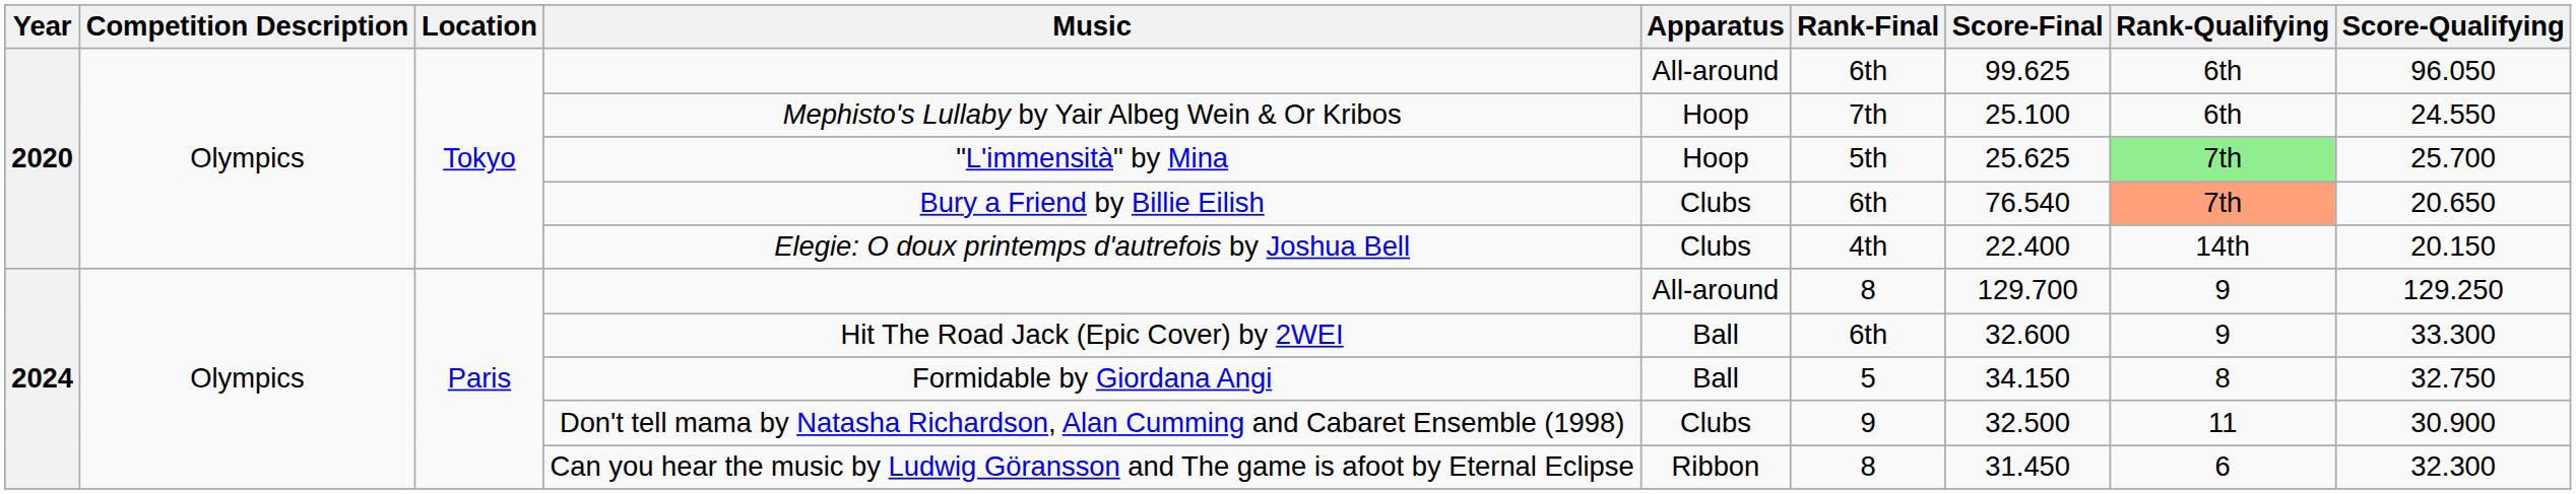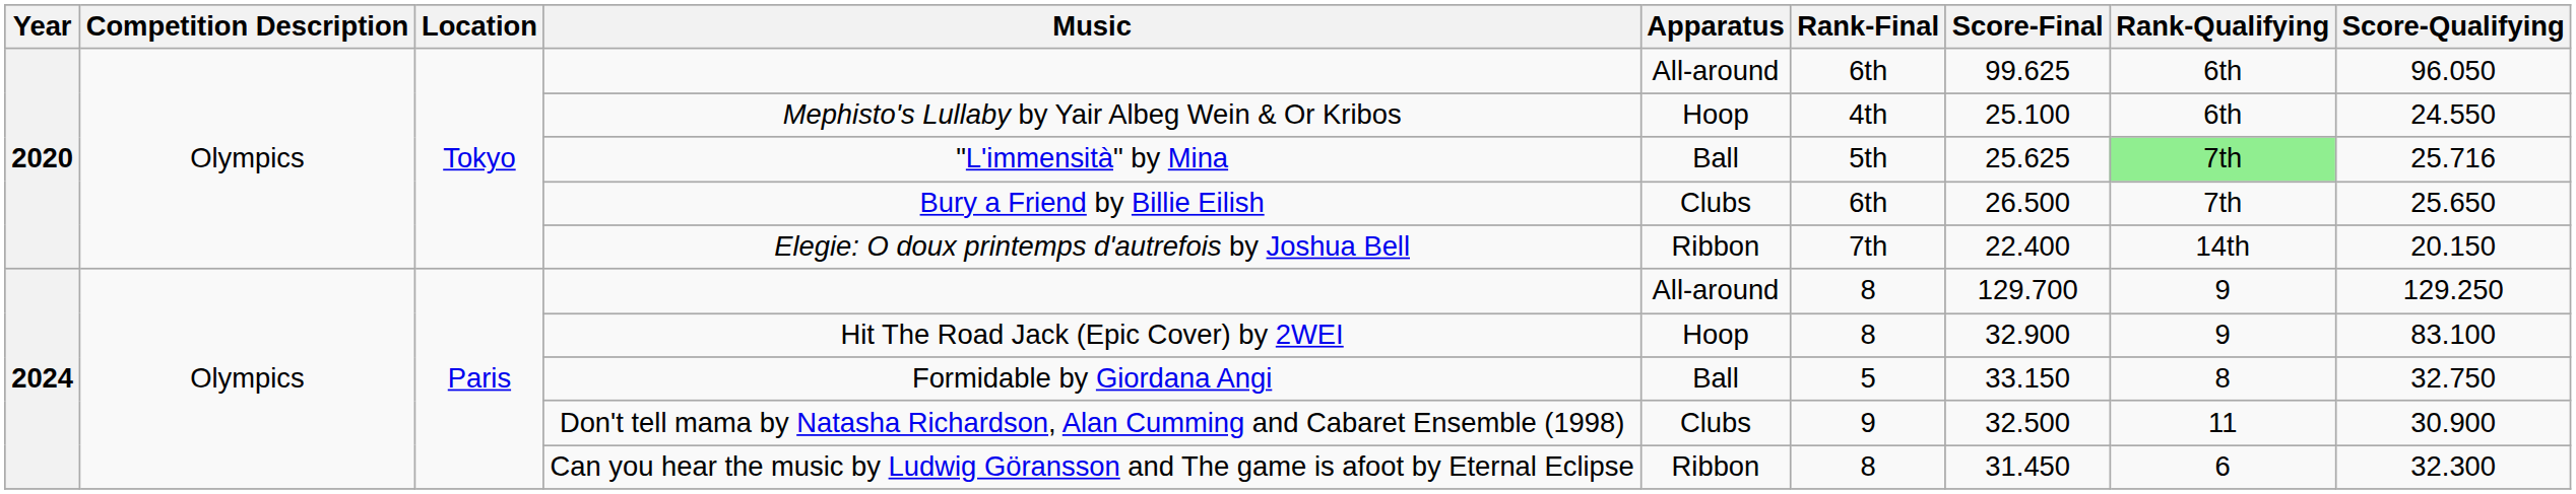Mephisto's Lullaby by Yair Albeg Wein & Or Kribos | Rank-Final: 7th -> 4th
"L'immensità" by Mina | Apparatus: Hoop -> Ball
"L'immensità" by Mina | Score-Qualifying: 25.700 -> 25.716
Bury a Friend by Billie Eilish | Score-Final: 76.540 -> 26.500
Bury a Friend by Billie Eilish | Rank-Qualifying: lightsalmon background -> no background
Bury a Friend by Billie Eilish | Score-Qualifying: 20.650 -> 25.650
Elegie: O doux printemps d'autrefois by Joshua Bell | Apparatus: Clubs -> Ribbon
Elegie: O doux printemps d'autrefois by Joshua Bell | Rank-Final: 4th -> 7th
Hit The Road Jack (Epic Cover) by 2WEI | Apparatus: Ball -> Hoop
Hit The Road Jack (Epic Cover) by 2WEI | Rank-Final: 6th -> 8
Hit The Road Jack (Epic Cover) by 2WEI | Score-Final: 32.600 -> 32.900
Hit The Road Jack (Epic Cover) by 2WEI | Score-Qualifying: 33.300 -> 83.100
Formidable by Giordana Angi | Score-Final: 34.150 -> 33.150
